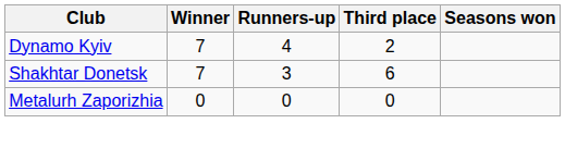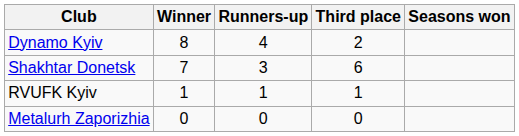Dynamo Kyiv | Winner: 7 -> 8
+ row: RVUFK Kyiv | 1 | 1 | 1
